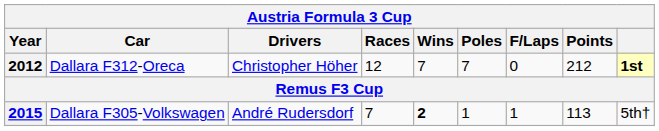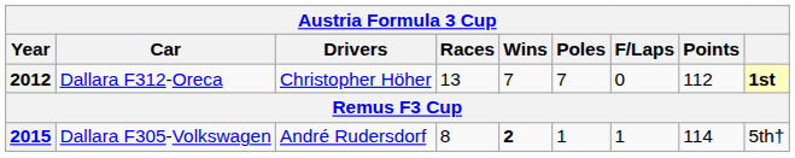2012 | Races: 12 -> 13
2012 | Points: 212 -> 112
2015 | Races: 7 -> 8
2015 | Points: 113 -> 114
